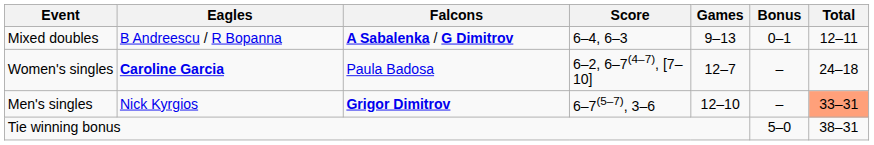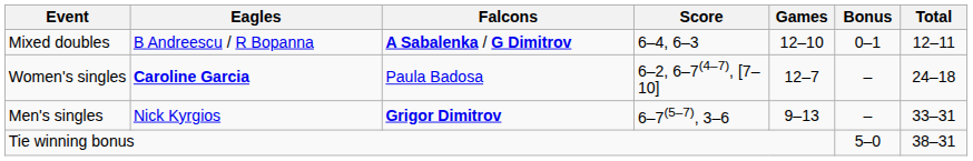Mixed doubles | Games: 9–13 -> 12–10
Men's singles | Games: 12–10 -> 9–13
Men's singles | Total: lightsalmon background -> no background
